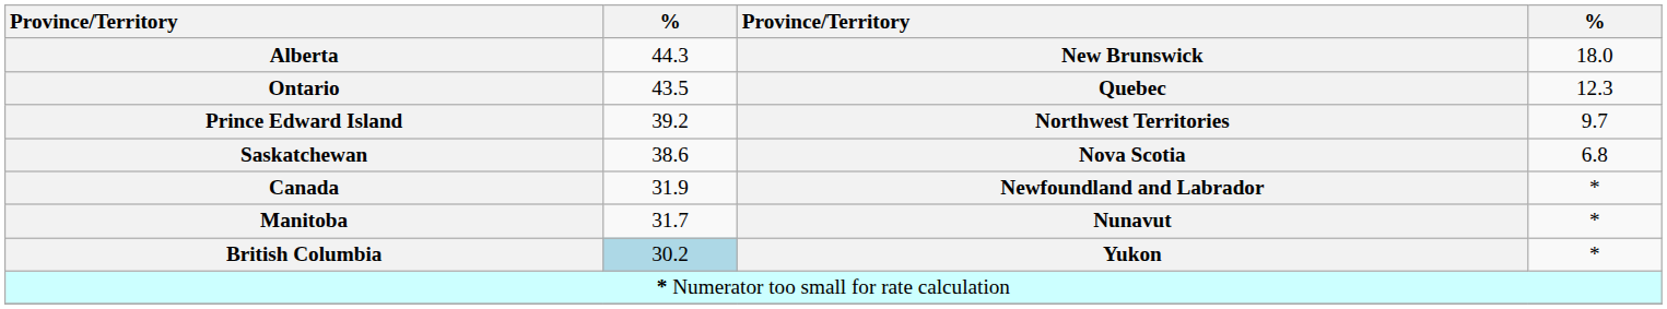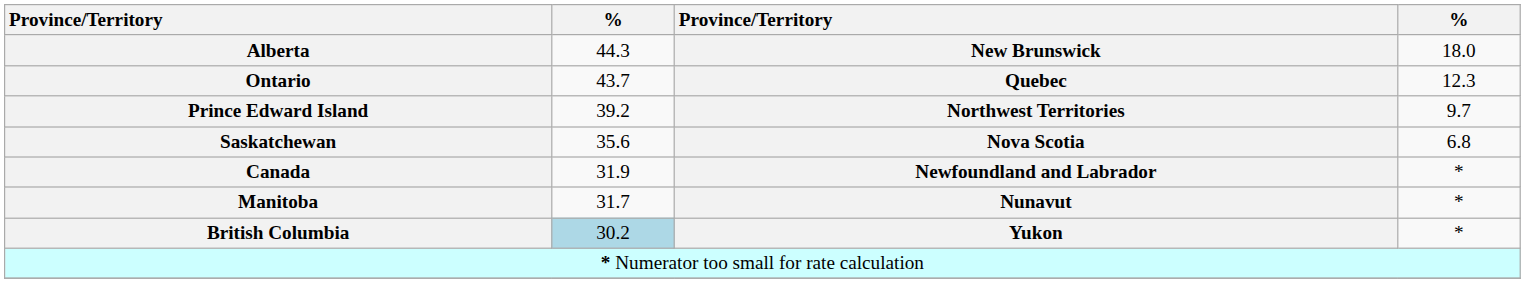Ontario | column 2: 43.5 -> 43.7
Saskatchewan | column 2: 38.6 -> 35.6
